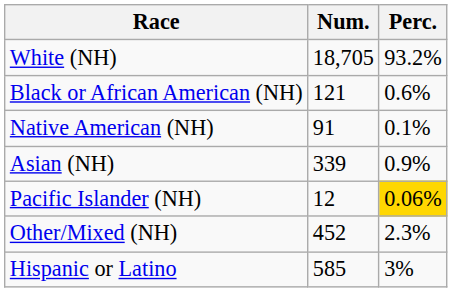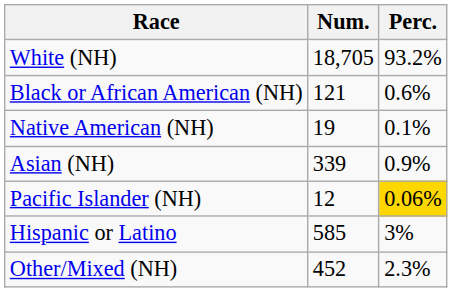Native American (NH) | Num.: 91 -> 19
rows swapped: Other/Mixed (NH) <-> Hispanic or Latino
